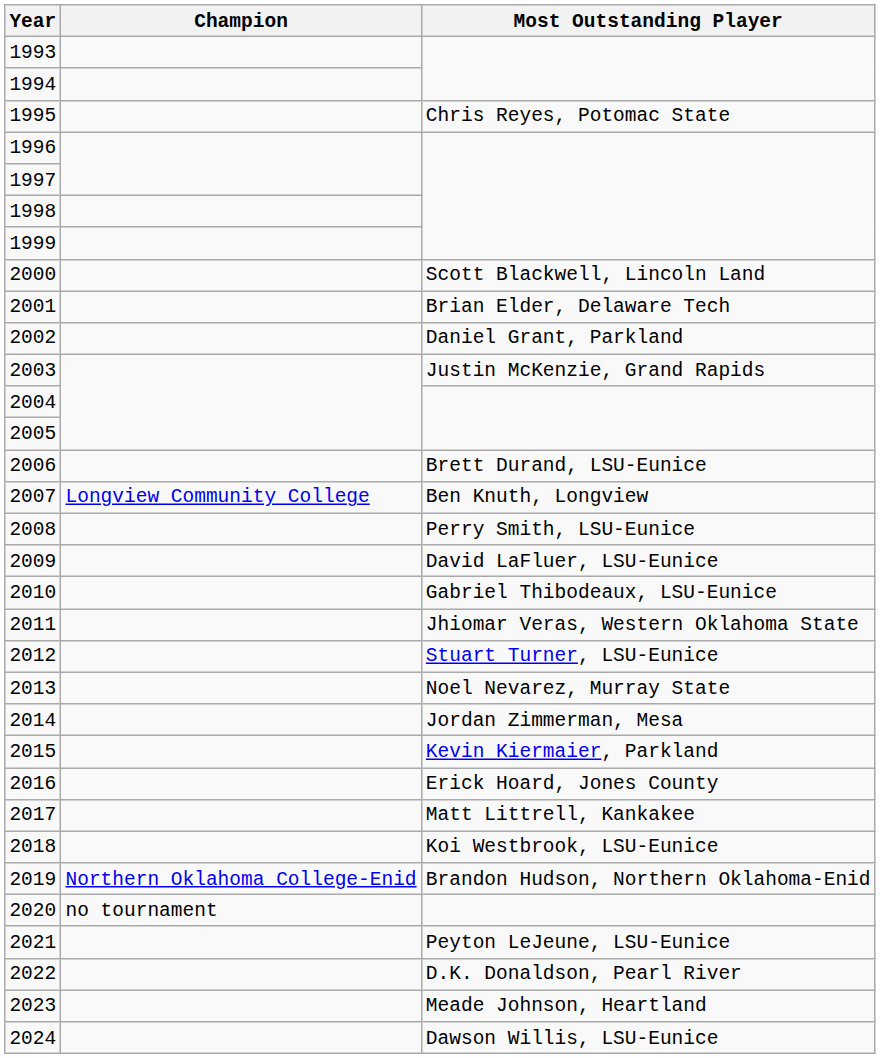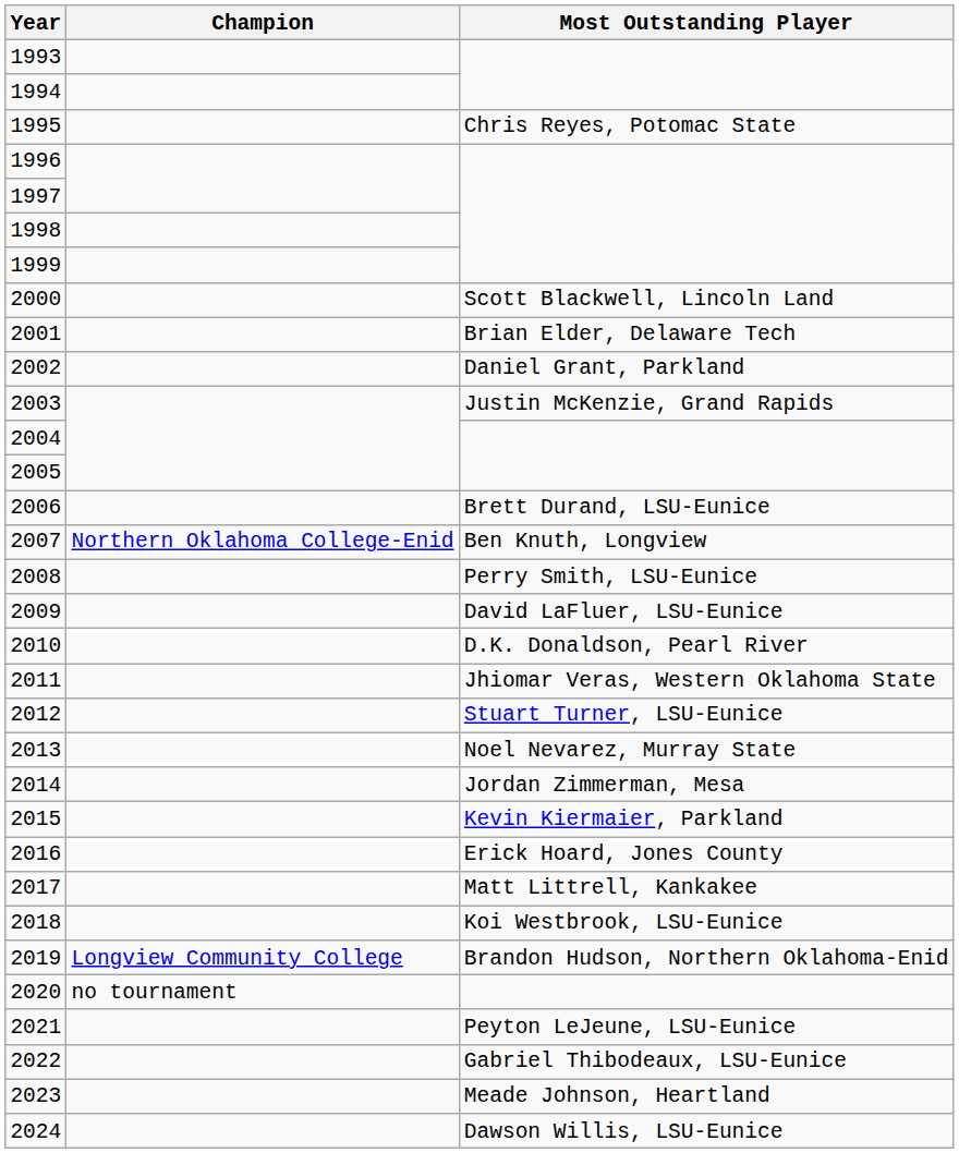2007 | Champion: Longview Community College -> Northern Oklahoma College-Enid
2010 | Most Outstanding Player: Gabriel Thibodeaux, LSU-Eunice -> D.K. Donaldson, Pearl River
2019 | Champion: Northern Oklahoma College-Enid -> Longview Community College
2022 | Most Outstanding Player: D.K. Donaldson, Pearl River -> Gabriel Thibodeaux, LSU-Eunice
